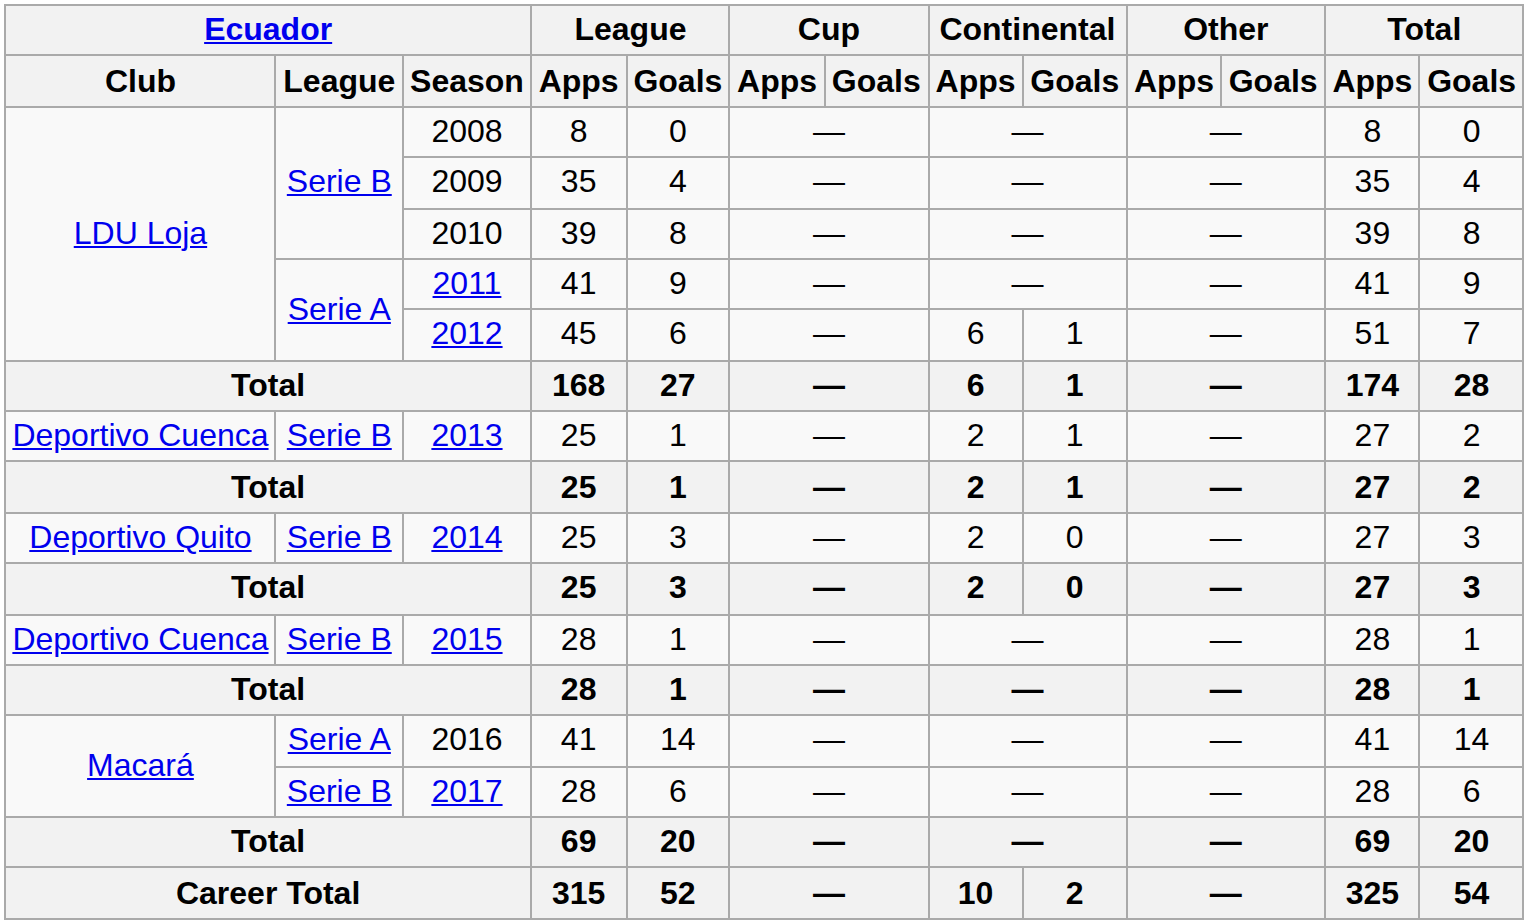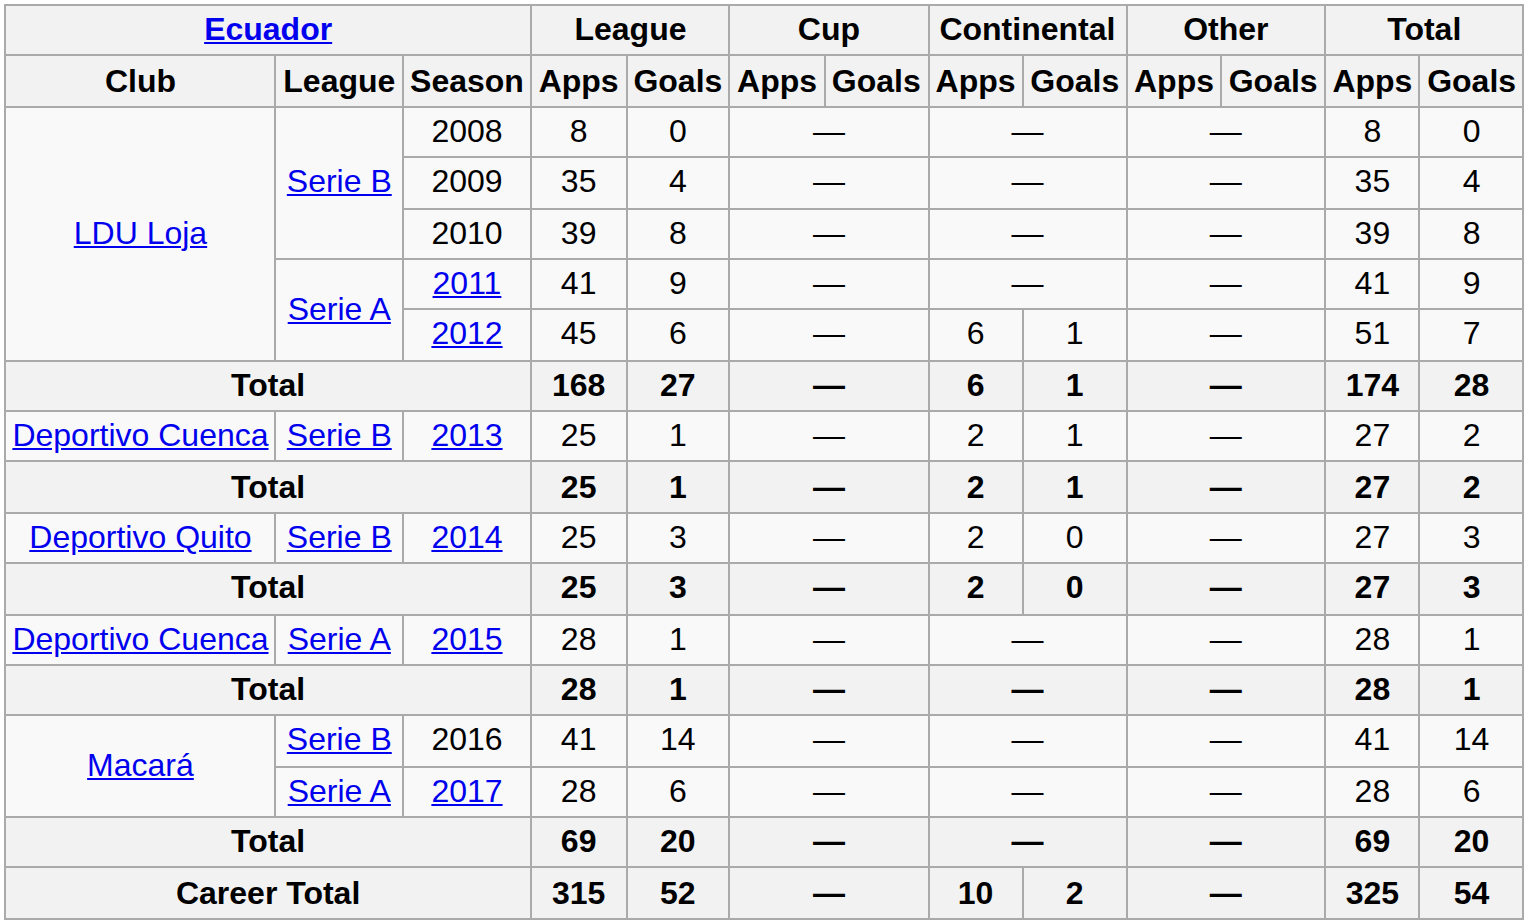2015 | Ecuador / League: Serie B -> Serie A
2016 | Ecuador / League: Serie A -> Serie B
2017 | Ecuador / League: Serie B -> Serie A
